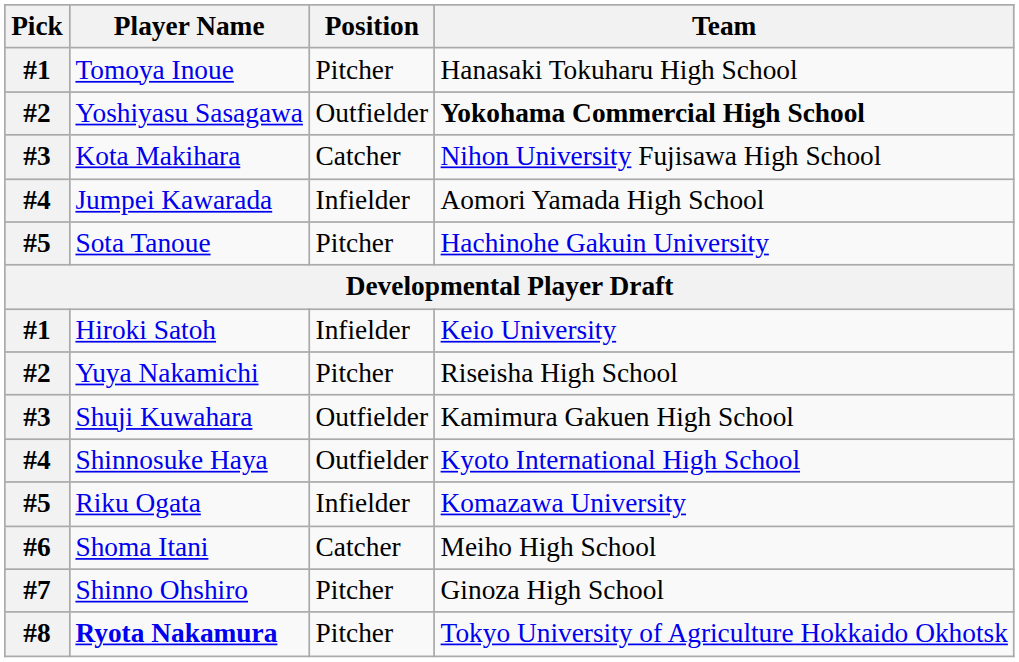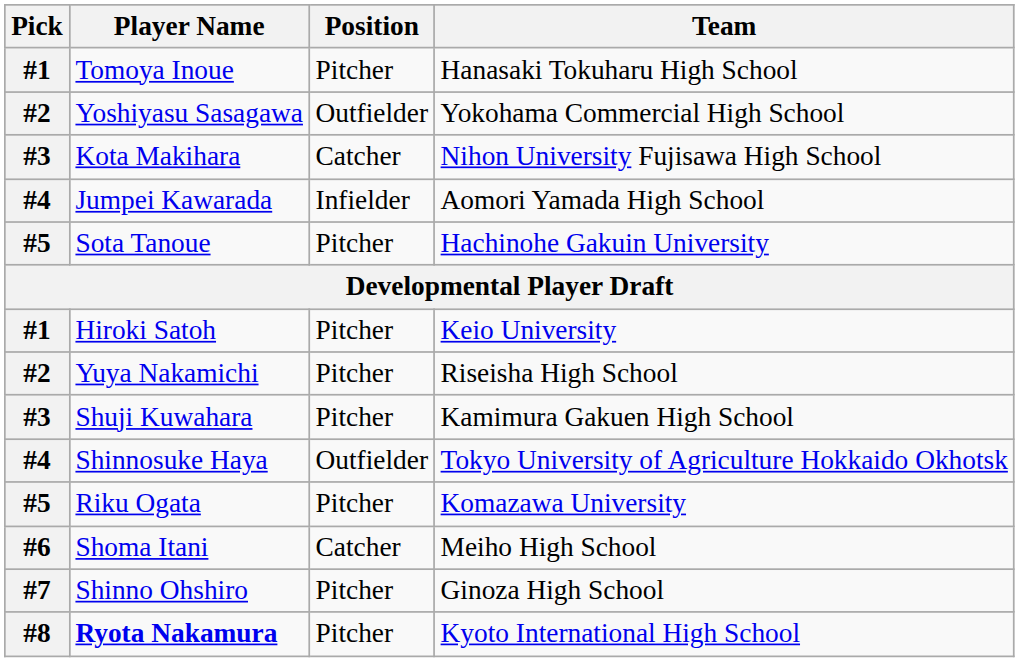Yoshiyasu Sasagawa | Team: bold -> normal
Hiroki Satoh | Position: Infielder -> Pitcher
Shuji Kuwahara | Position: Outfielder -> Pitcher
Shinnosuke Haya | Team: Kyoto International High School -> Tokyo University of Agriculture Hokkaido Okhotsk
Riku Ogata | Position: Infielder -> Pitcher
Ryota Nakamura | Team: Tokyo University of Agriculture Hokkaido Okhotsk -> Kyoto International High School
